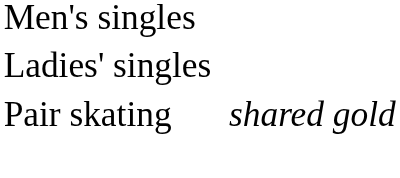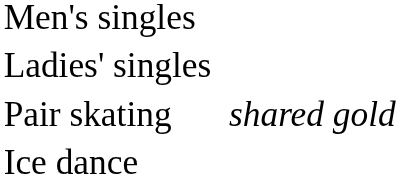+ row: Ice dance
